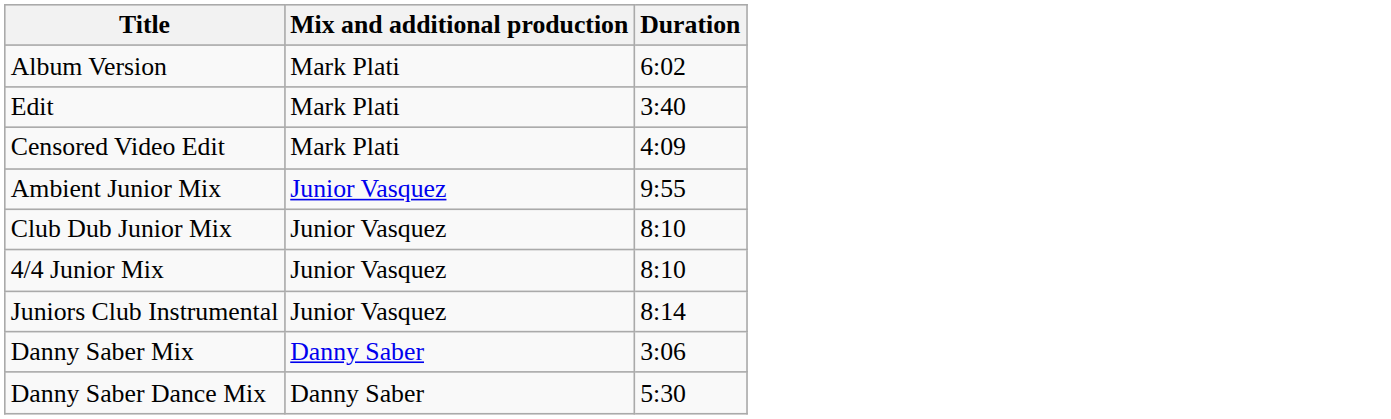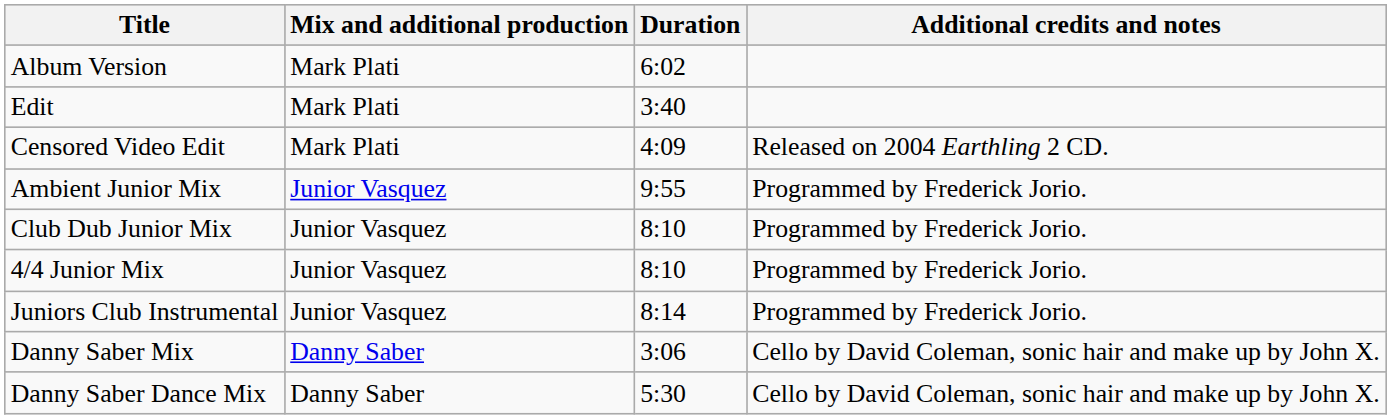+ column: Additional credits and notes | Released on 2004 Earthling 2 CD. | Programmed by Frederick Jorio. | Programmed by Frederick Jorio. | Programmed by Frederick Jorio. | Programmed by Frederick Jorio. | Cello by David Coleman, sonic hair and make up by John X. | Cello by David Coleman, sonic hair and make up by John X.
